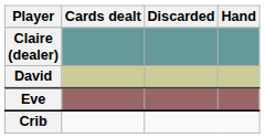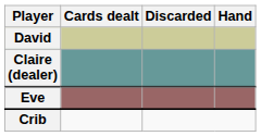rows swapped: Claire (dealer) <-> David
